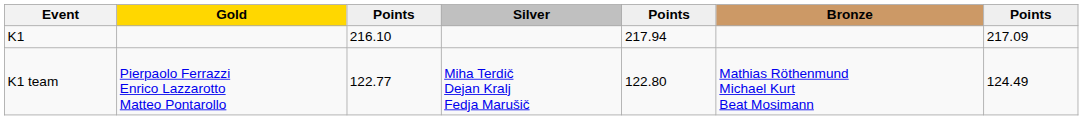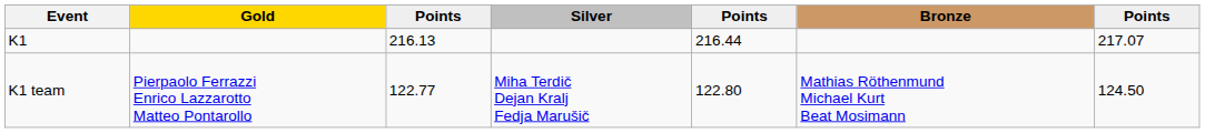K1 | column 3: 216.10 -> 216.13
K1 | column 5: 217.94 -> 216.44
K1 | column 7: 217.09 -> 217.07
K1 team | column 7: 124.49 -> 124.50
